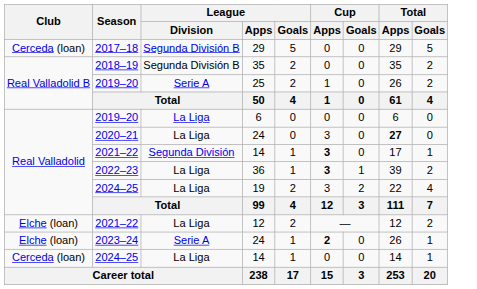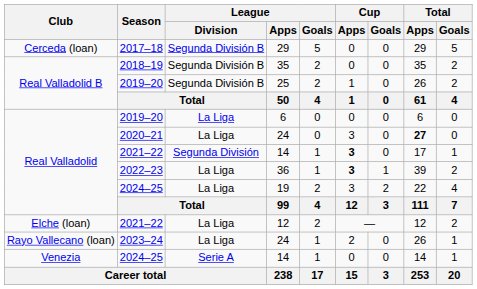25 | League / Division: Serie A -> Segunda División B
2023–24 / 24 | Club: Elche (loan) -> Rayo Vallecano (loan)
2023–24 / 24 | League / Division: Serie A -> La Liga
2023–24 / 24 | Cup / Apps: bold -> normal
2024–25 / 14 | Club: Cerceda (loan) -> Venezia
2024–25 / 14 | League / Division: La Liga -> Serie A
